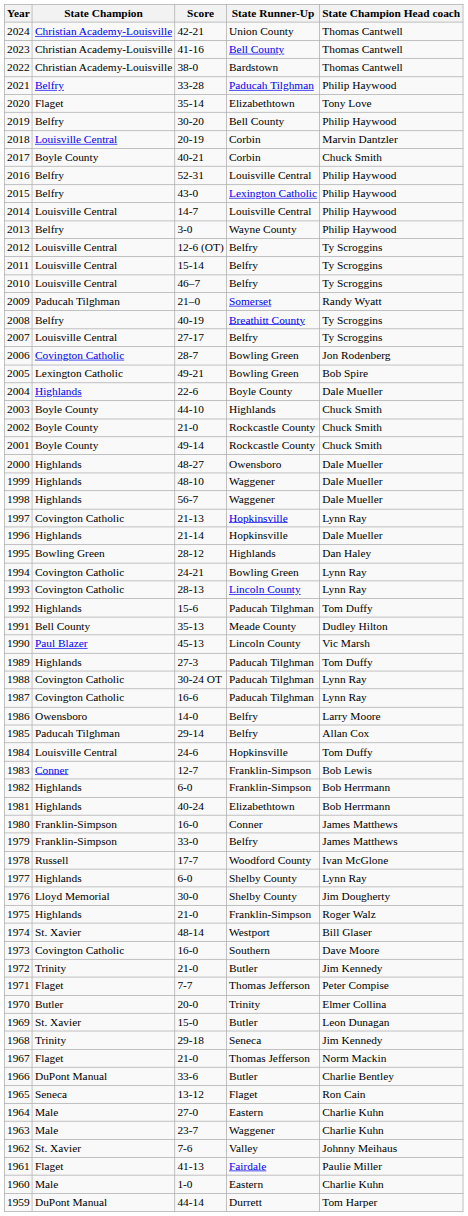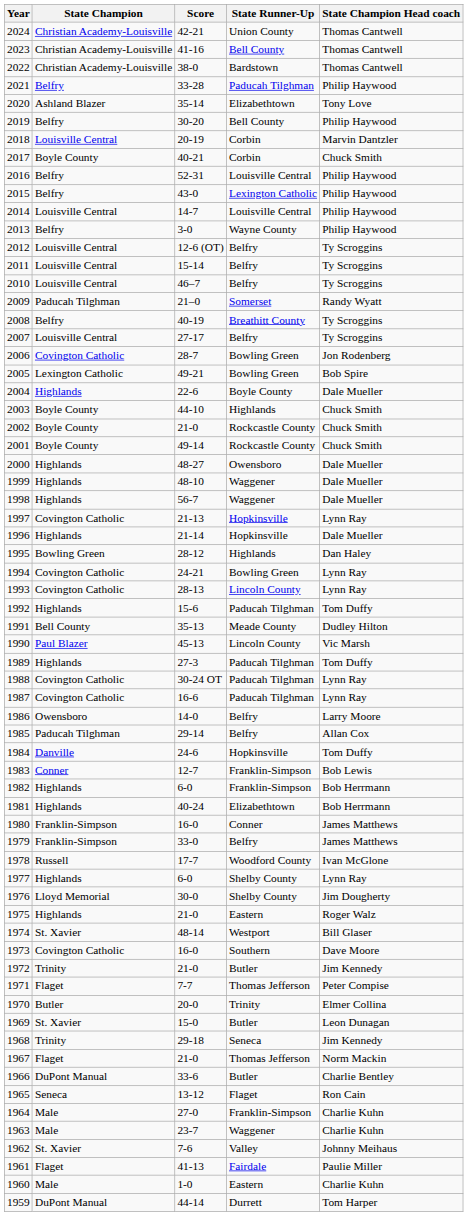2020 | State Champion: Flaget -> Ashland Blazer
1984 | State Champion: Louisville Central -> Danville
1975 | State Runner-Up: Franklin-Simpson -> Eastern
1964 | State Runner-Up: Eastern -> Franklin-Simpson
